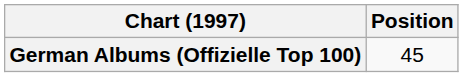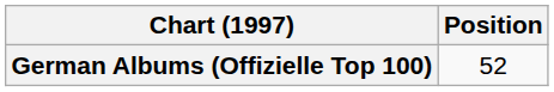German Albums (Offizielle Top 100) | Position: 45 -> 52
